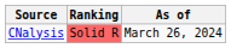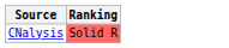- column: As of | March 26, 2024
